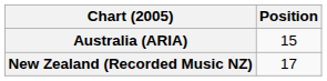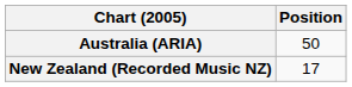Australia (ARIA) | Position: 15 -> 50
